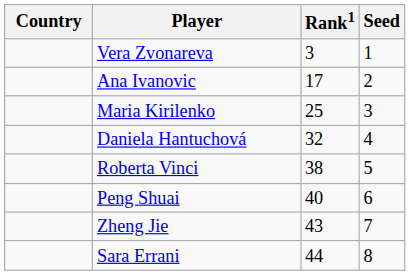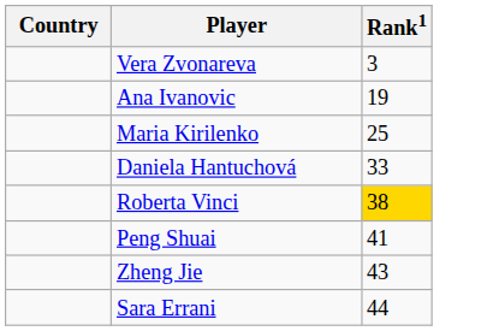- column: Seed | 1 | 2 | 3 | 4 | 5 | 6 | 7 | 8
Ana Ivanovic | Rank1: 17 -> 19
Daniela Hantuchová | Rank1: 32 -> 33
Roberta Vinci | Rank1: no background -> gold background
Peng Shuai | Rank1: 40 -> 41
